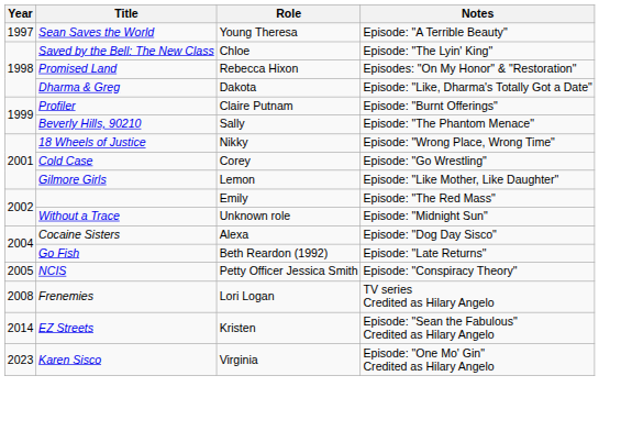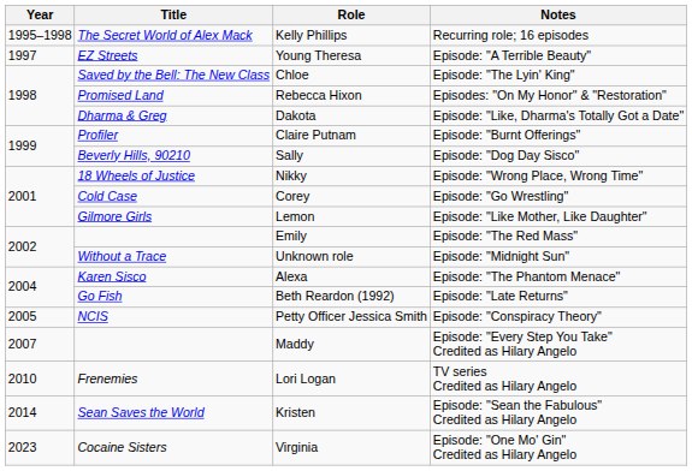+ row: 1995–1998 | The Secret World of Alex Mack | Kelly Phillips | Recurring role; 16 episodes
Young Theresa | Title: Sean Saves the World -> EZ Streets
Sally | Notes: Episode: "The Phantom Menace" -> Episode: "Dog Day Sisco"
Alexa | Title: Cocaine Sisters -> Karen Sisco
Alexa | Notes: Episode: "Dog Day Sisco" -> Episode: "The Phantom Menace"
+ row: 2007 | Maddy | Episode: "Every Step You Take" Credited as Hilary Angelo
Lori Logan | Year: 2008 -> 2010
Kristen | Title: EZ Streets -> Sean Saves the World
Virginia | Title: Karen Sisco -> Cocaine Sisters
